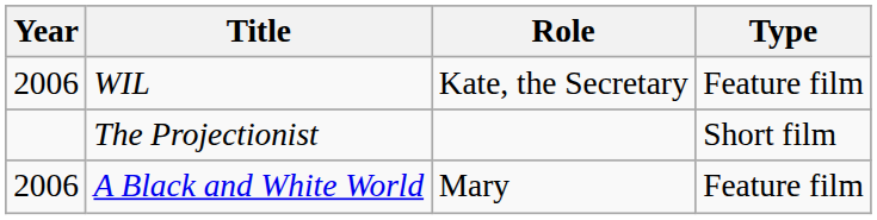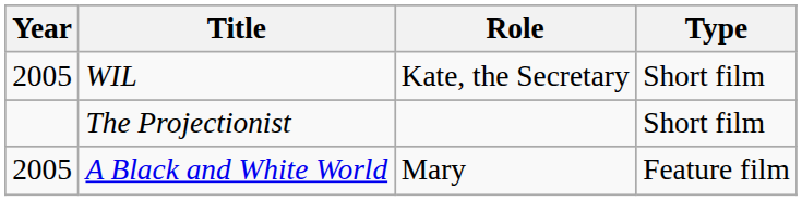WIL | Year: 2006 -> 2005
WIL | Type: Feature film -> Short film
A Black and White World | Year: 2006 -> 2005
